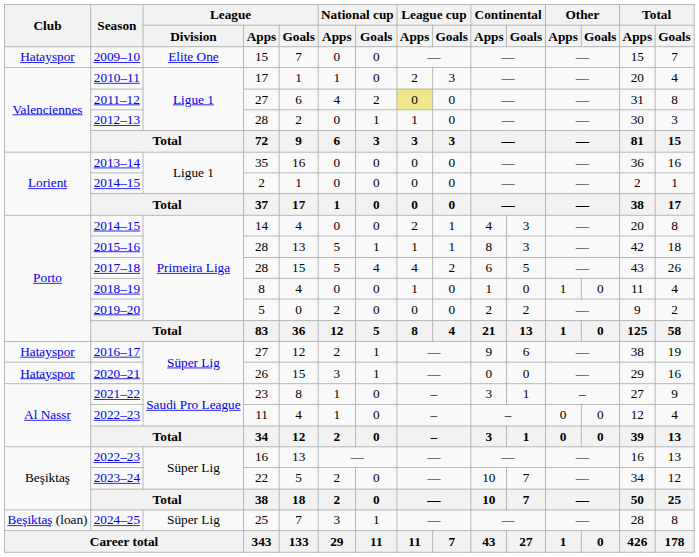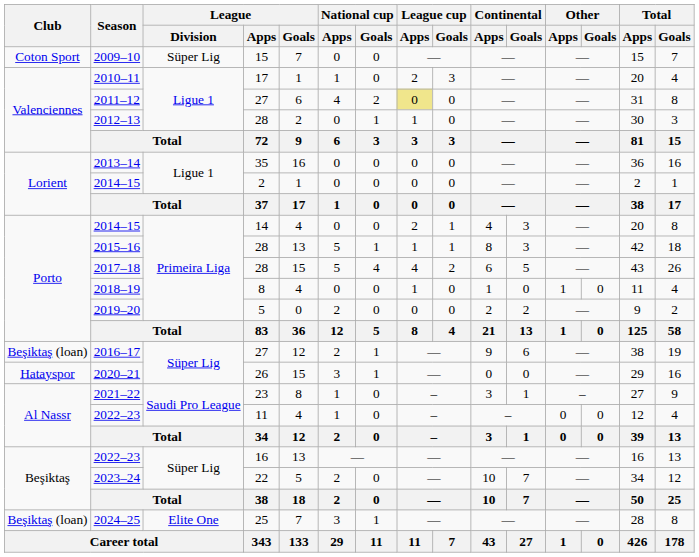2009–10 | Club: Hatayspor -> Coton Sport
2009–10 | League / Division: Elite One -> Süper Lig
2016–17 | Club: Hatayspor -> Beşiktaş (loan)
2024–25 | League / Division: Süper Lig -> Elite One
